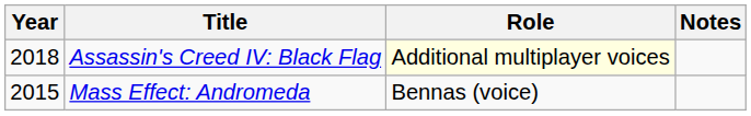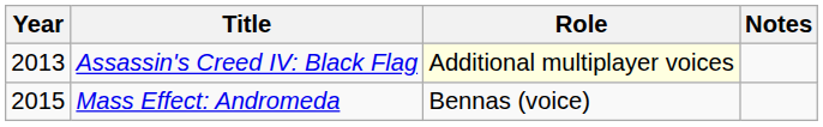Assassin's Creed IV: Black Flag | Year: 2018 -> 2013
